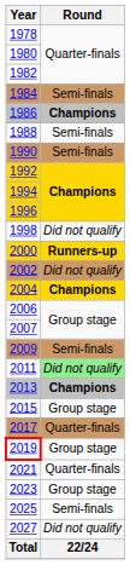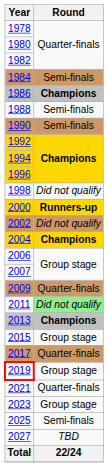2009 | Round: Semi-finals -> Quarter-finals
2027 | Round: Did not qualify -> TBD
